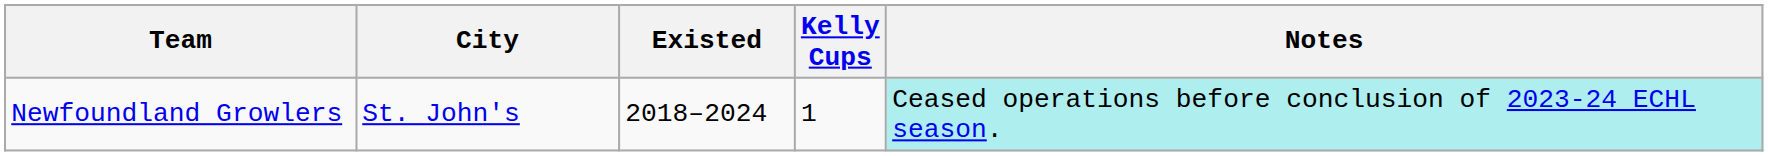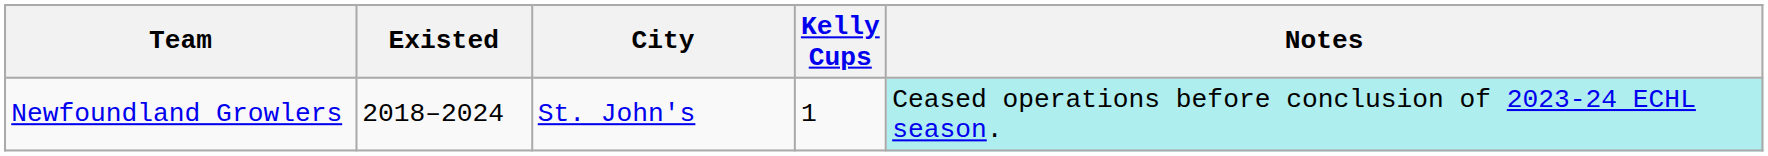columns swapped: City <-> Existed
